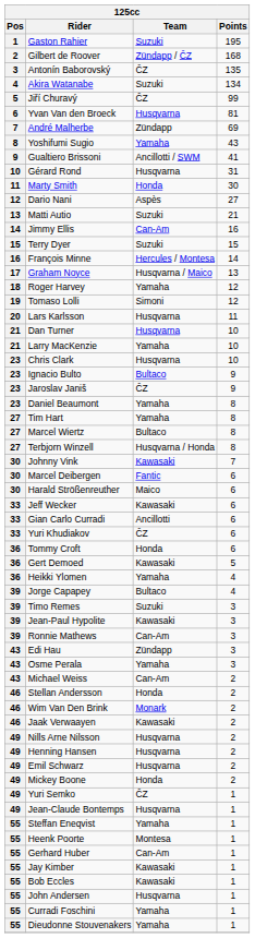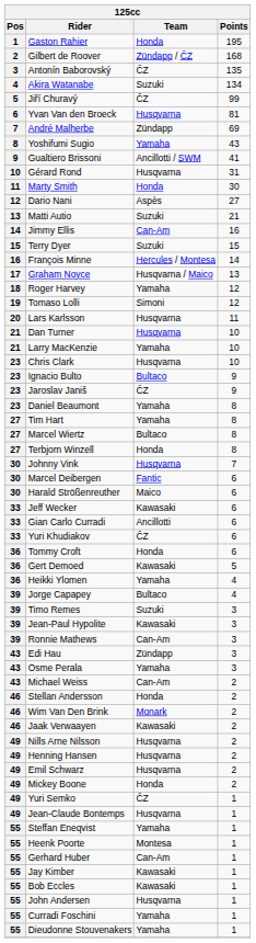Gaston Rahier | Team: Suzuki -> Honda
Terbjorn Winzell | Team: Husqvarna / Honda -> Honda
Johnny Vink | Team: Kawasaki -> Husqvarna
